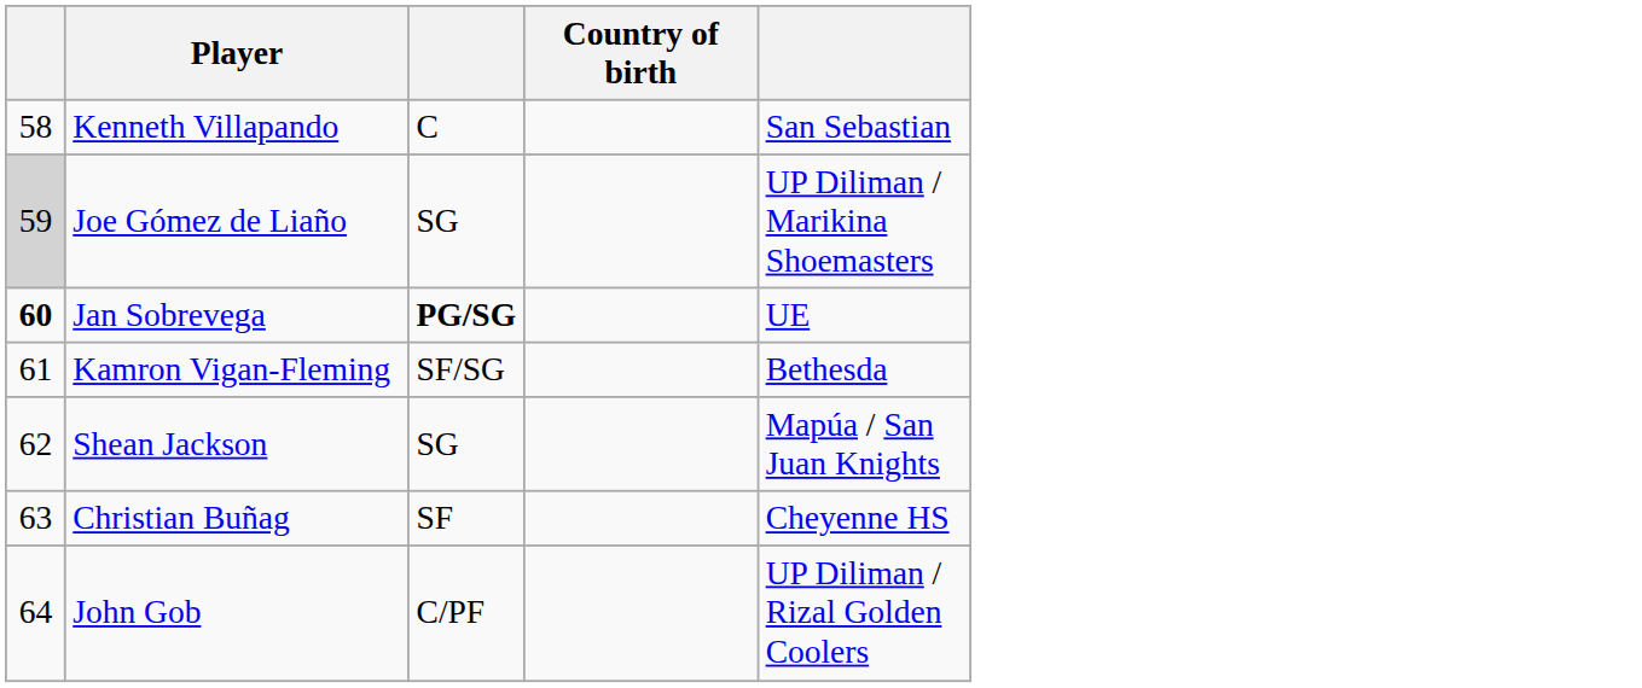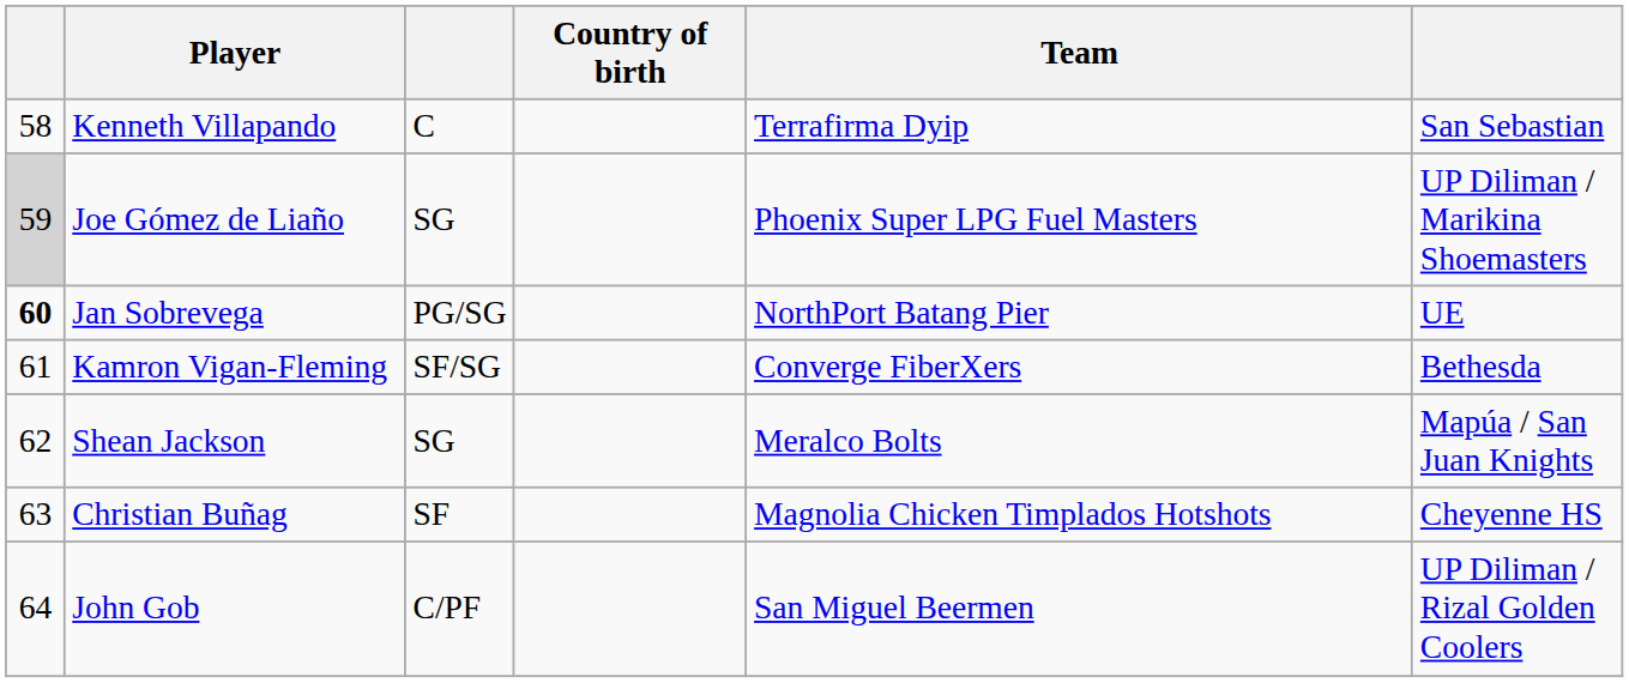+ column: Team | Terrafirma Dyip | Phoenix Super LPG Fuel Masters | NorthPort Batang Pier | Converge FiberXers | Meralco Bolts | Magnolia Chicken Timplados Hotshots | San Miguel Beermen
Jan Sobrevega | column 3: bold -> normal
